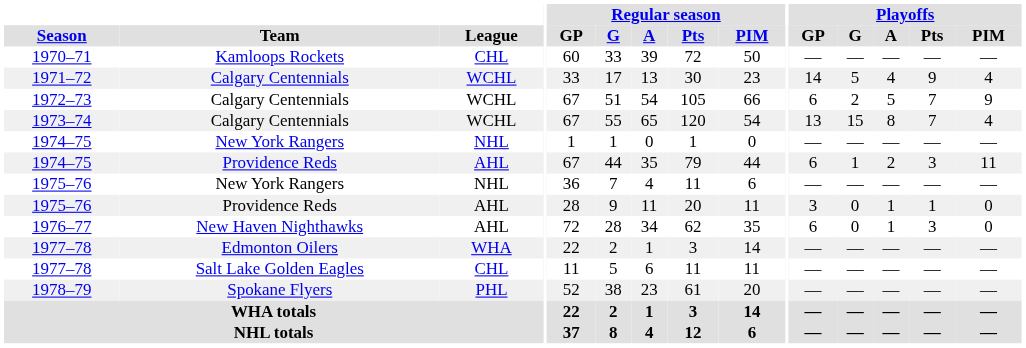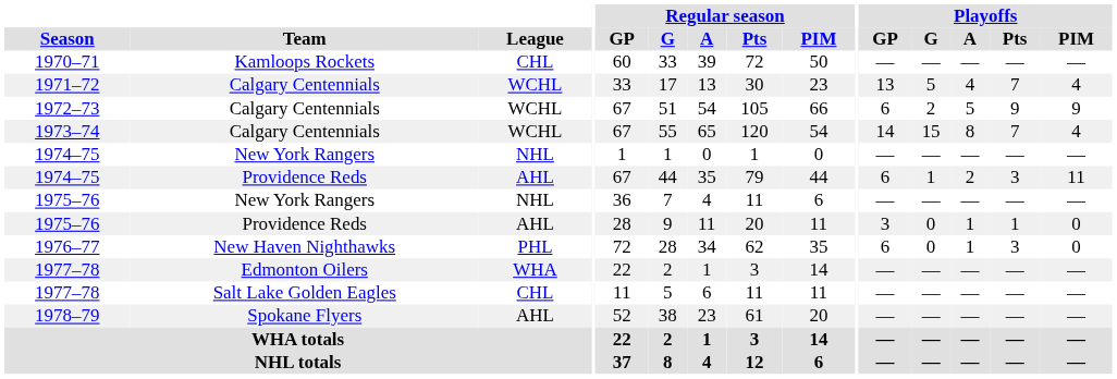1971–72 | Playoffs / GP: 14 -> 13
1971–72 | Playoffs / Pts: 9 -> 7
1972–73 | Playoffs / Pts: 7 -> 9
1973–74 | Playoffs / GP: 13 -> 14
1976–77 | League: AHL -> PHL
1978–79 | League: PHL -> AHL
